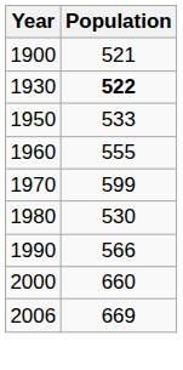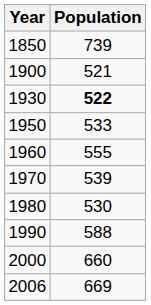+ row: 1850 | 739
1970 | Population: 599 -> 539
1990 | Population: 566 -> 588
